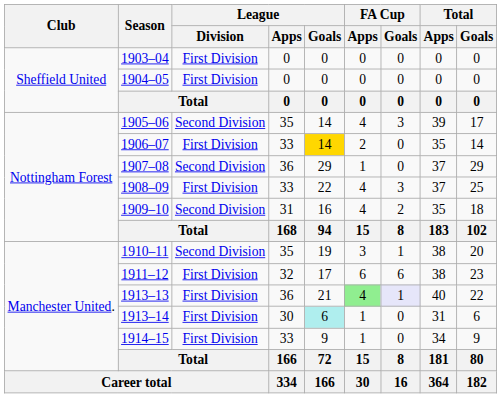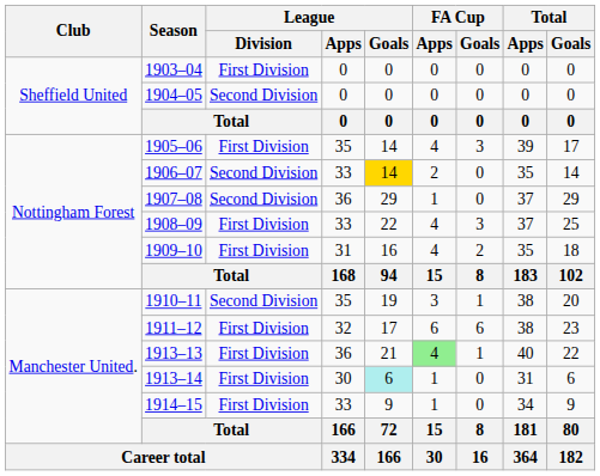1904–05 | League / Division: First Division -> Second Division
1905–06 | League / Division: Second Division -> First Division
1906–07 | League / Division: First Division -> Second Division
1909–10 | League / Division: Second Division -> First Division
1913–13 | FA Cup / Goals: lavender background -> no background
